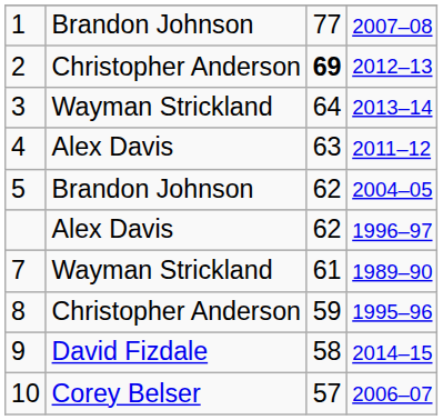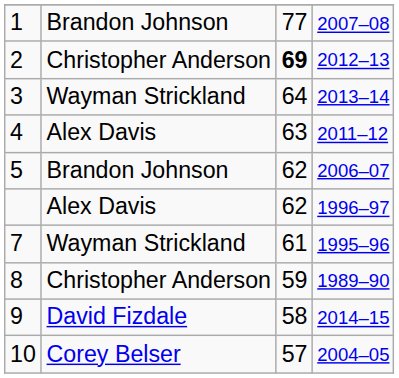5 | column 4: 2004–05 -> 2006–07
7 | column 4: 1989–90 -> 1995–96
8 | column 4: 1995–96 -> 1989–90
10 | column 4: 2006–07 -> 2004–05
